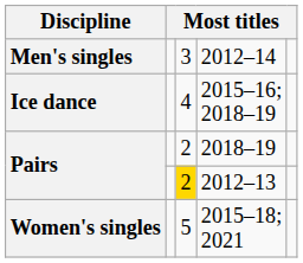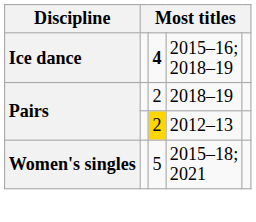- row: Men's singles | 3 | 2012–14
2015–16; 2018–19 | column 3: normal -> bold
